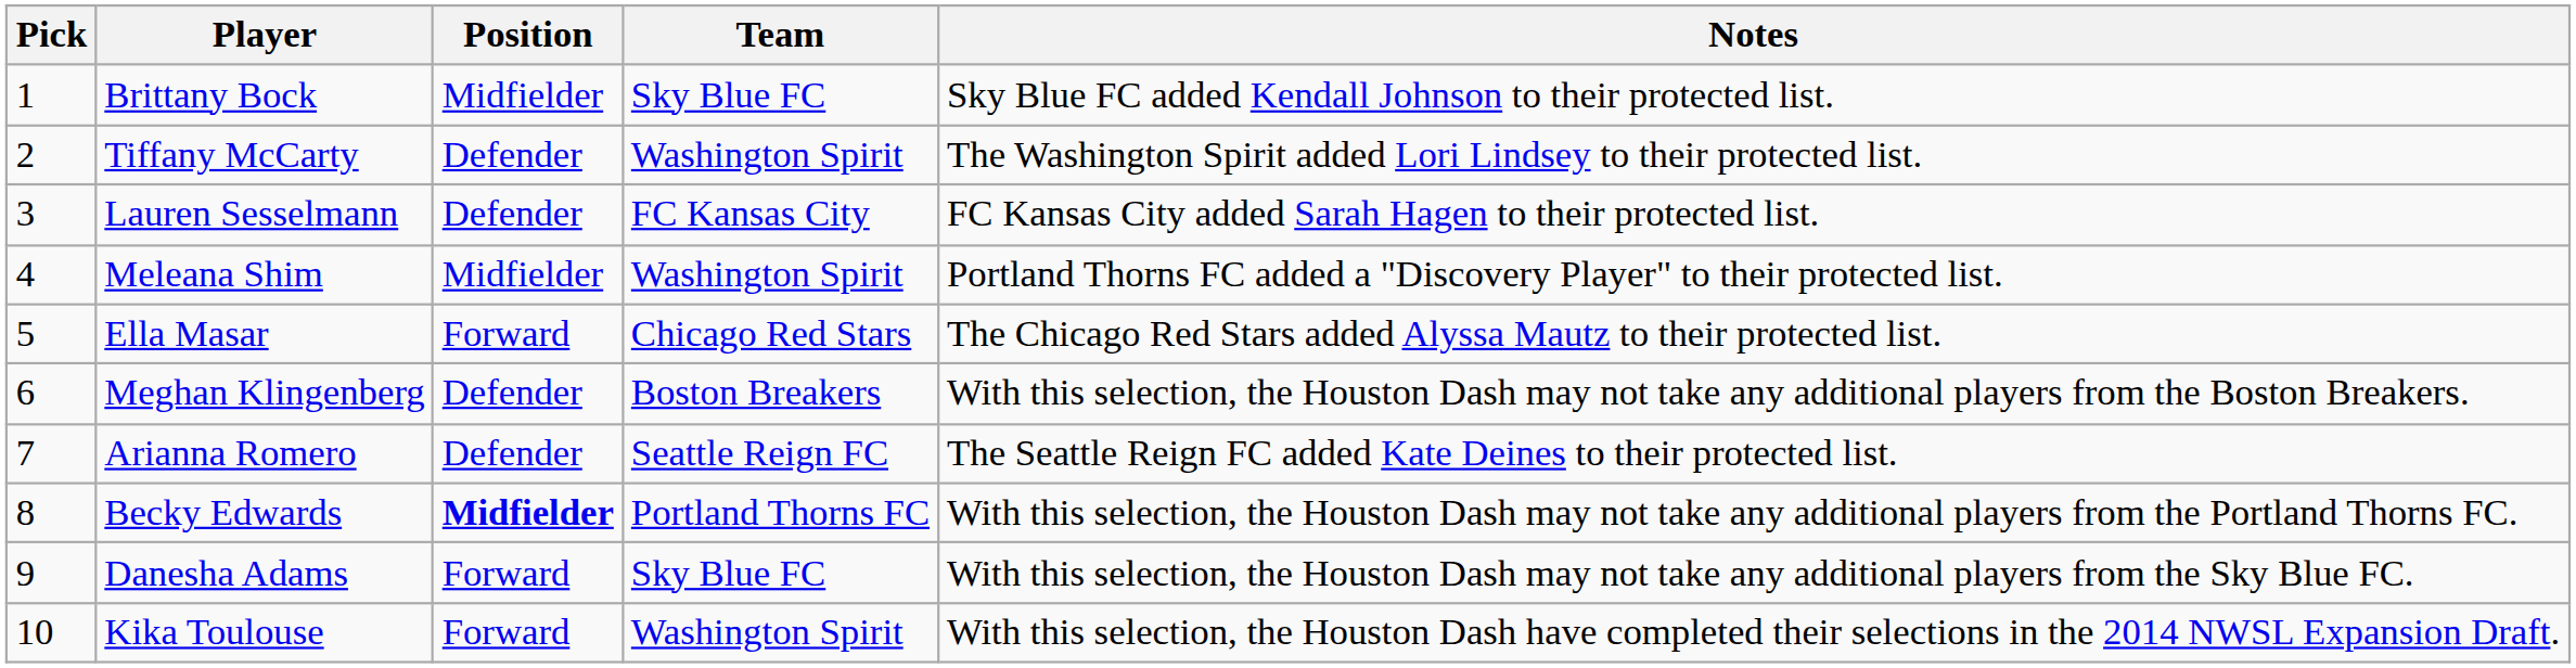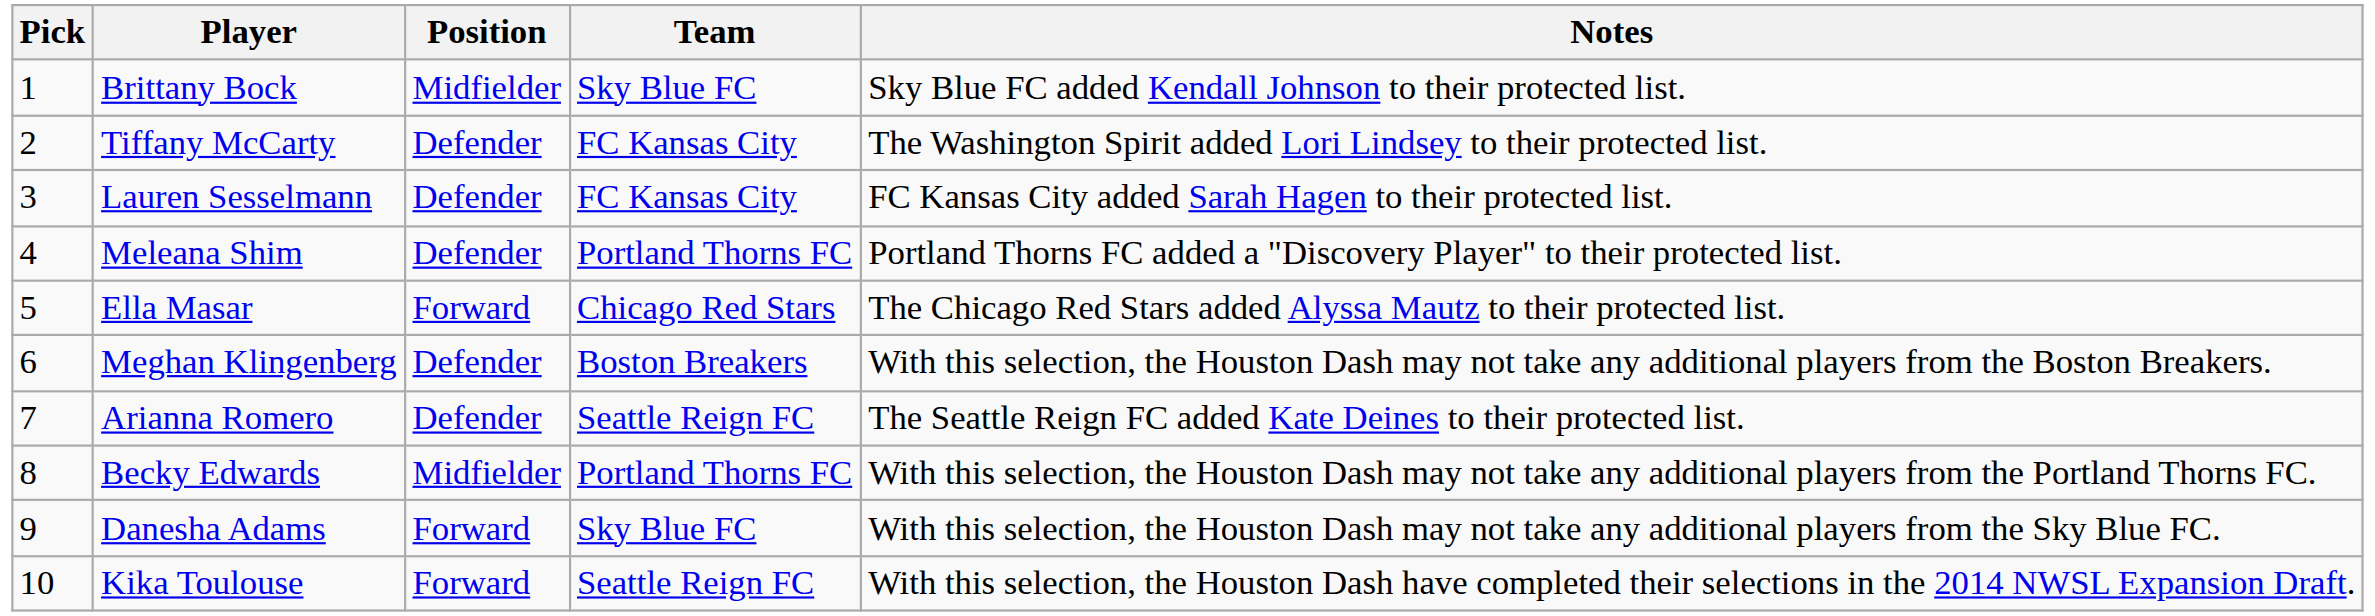Tiffany McCarty | Team: Washington Spirit -> FC Kansas City
Meleana Shim | Position: Midfielder -> Defender
Meleana Shim | Team: Washington Spirit -> Portland Thorns FC
Becky Edwards | Position: bold -> normal
Kika Toulouse | Team: Washington Spirit -> Seattle Reign FC
